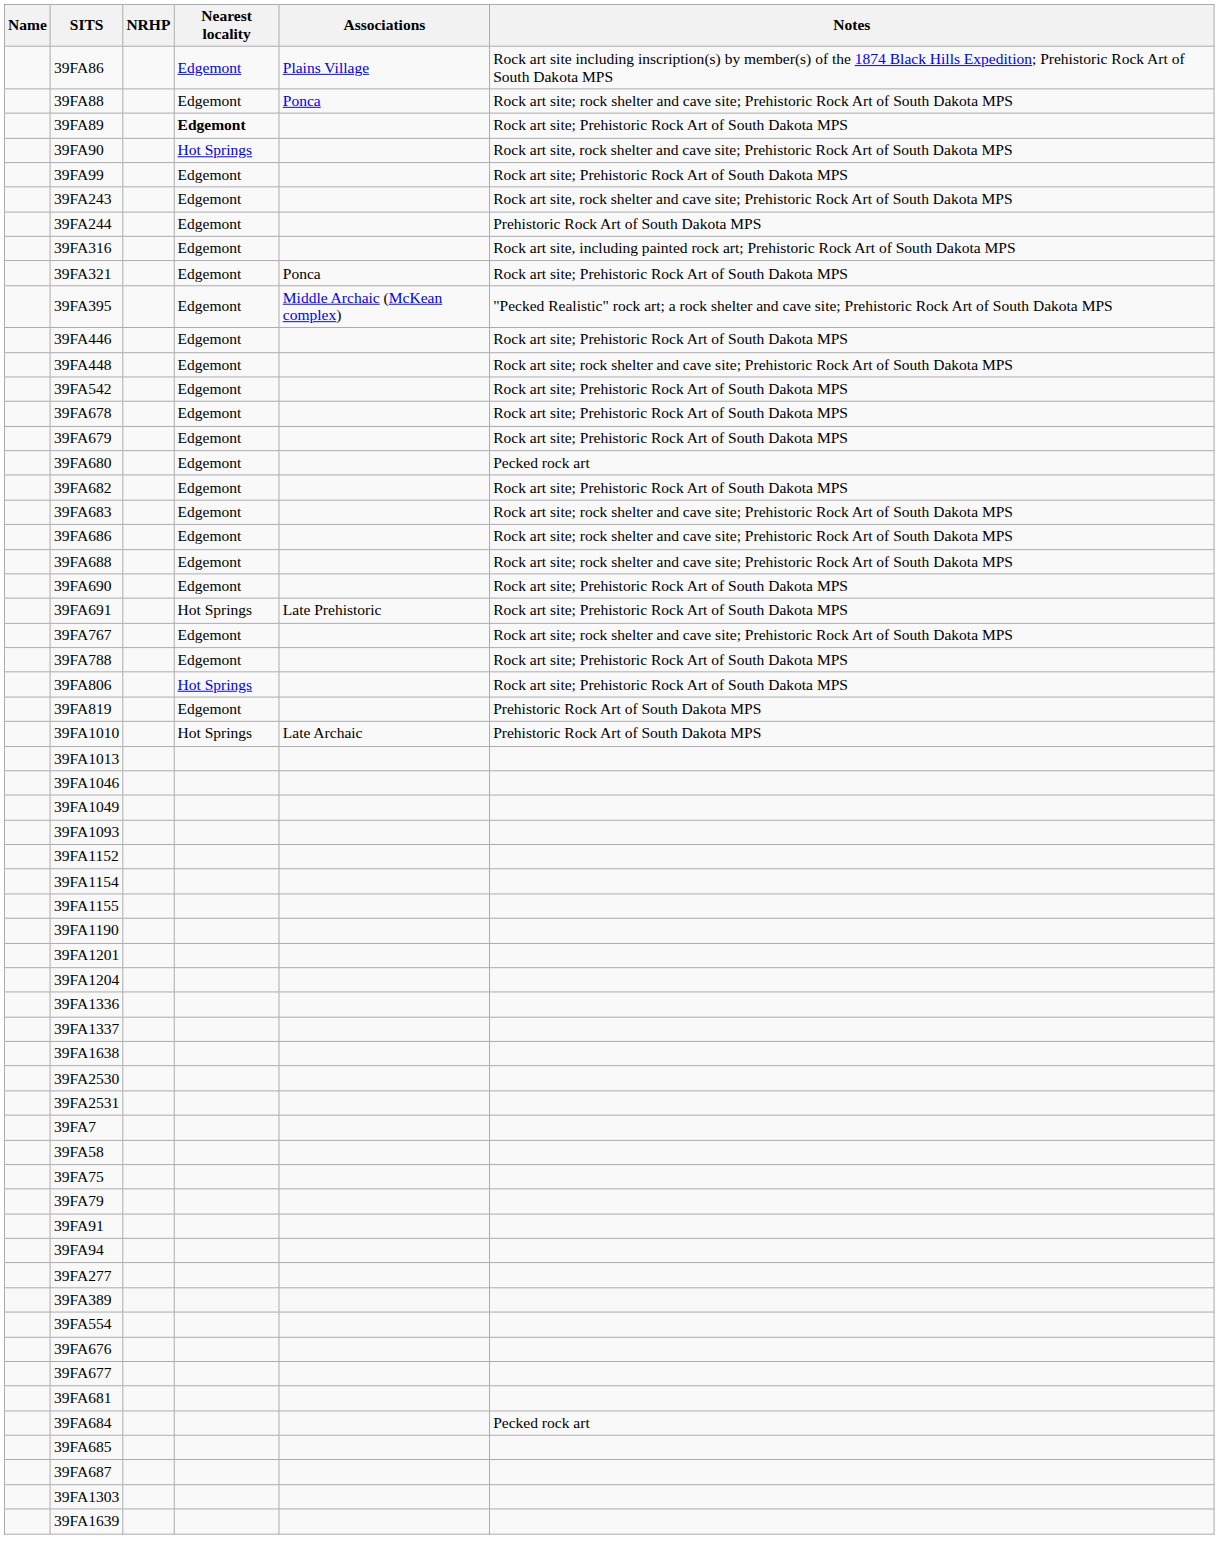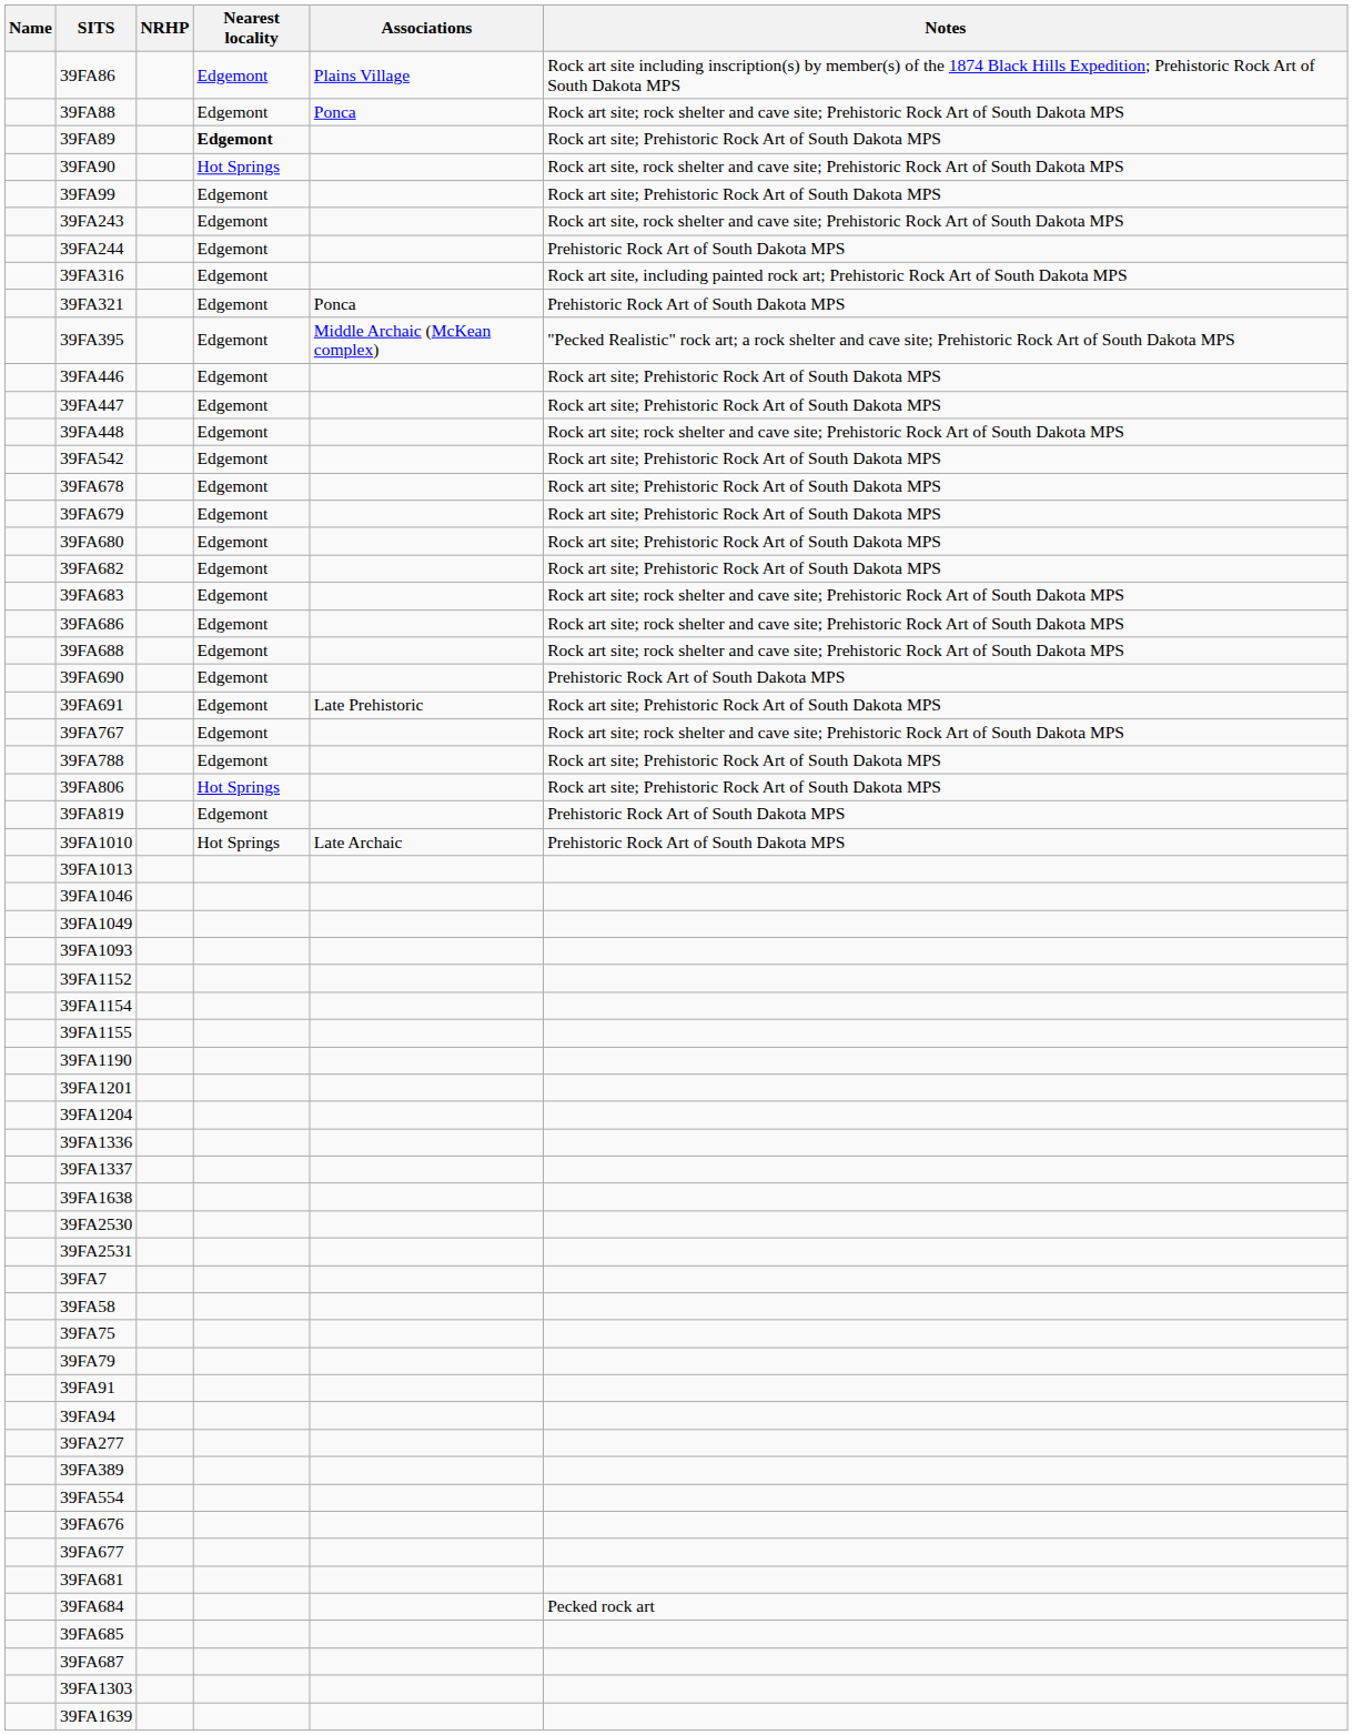39FA321 | Notes: Rock art site; Prehistoric Rock Art of South Dakota MPS -> Prehistoric Rock Art of South Dakota MPS
+ row: 39FA447 | Edgemont | Rock art site; Prehistoric Rock Art of South Dakota MPS
39FA680 | Notes: Pecked rock art -> Rock art site; Prehistoric Rock Art of South Dakota MPS
39FA690 | Notes: Rock art site; Prehistoric Rock Art of South Dakota MPS -> Prehistoric Rock Art of South Dakota MPS
39FA691 | Nearest locality: Hot Springs -> Edgemont
